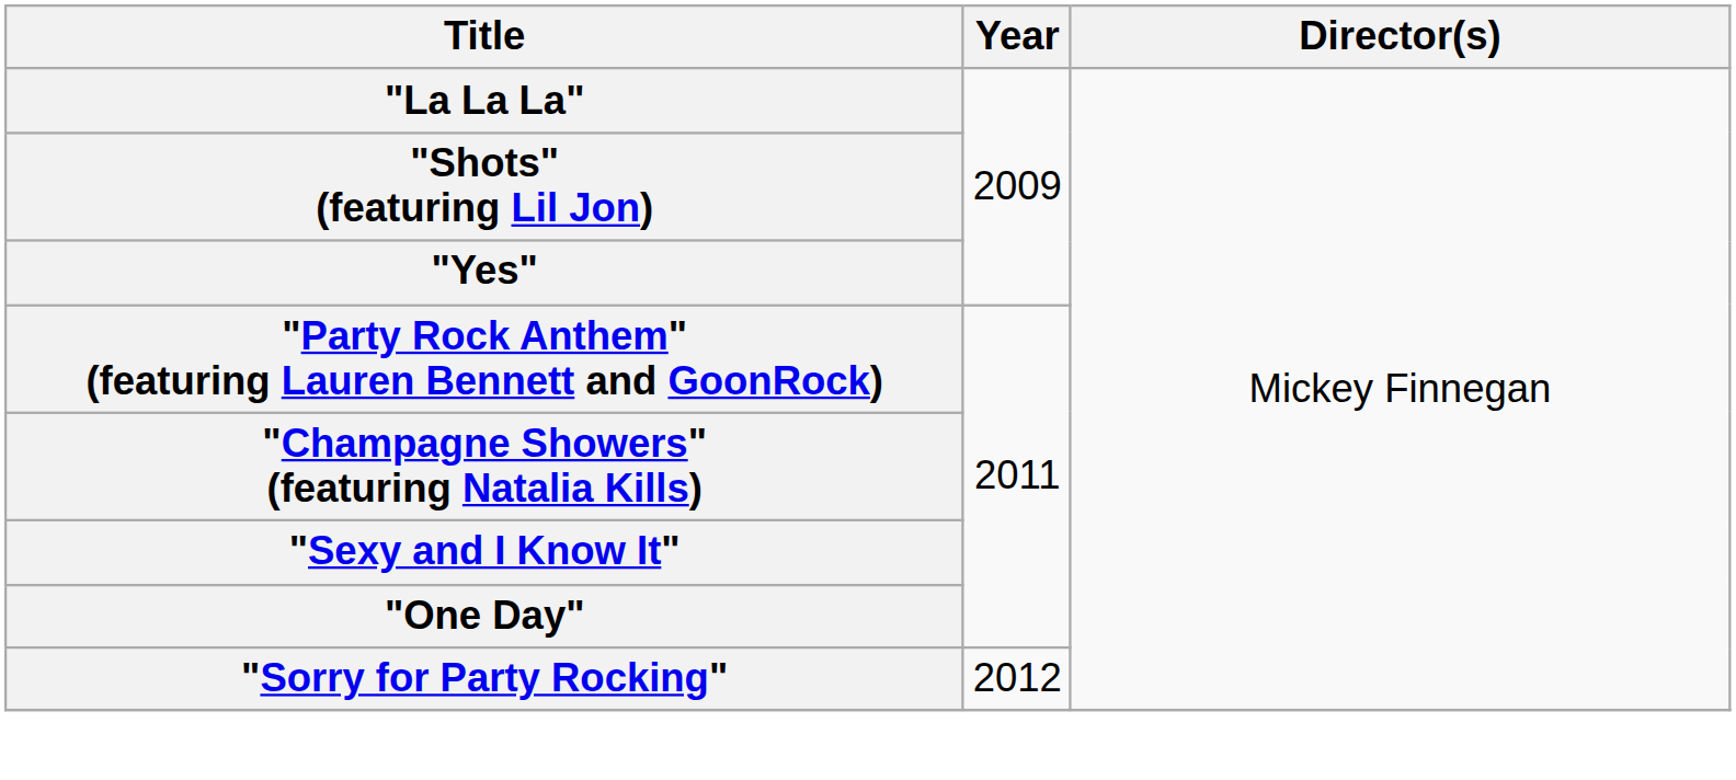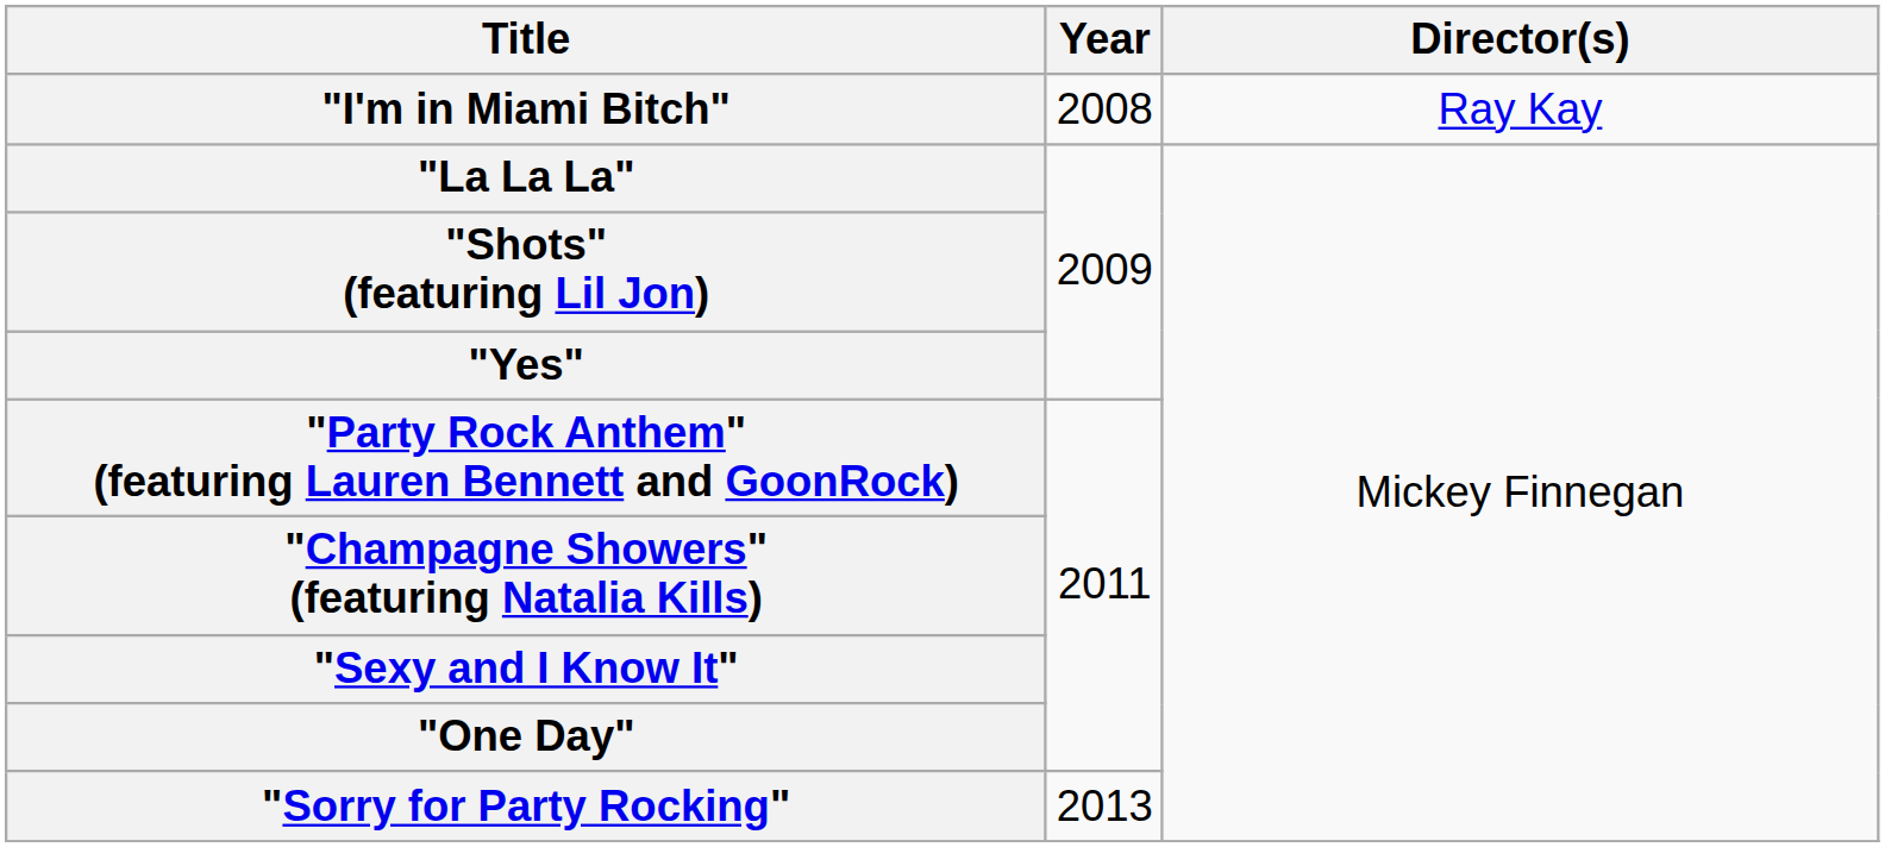+ row: "I'm in Miami Bitch" | 2008 | Ray Kay
"Sorry for Party Rocking" | Year: 2012 -> 2013
